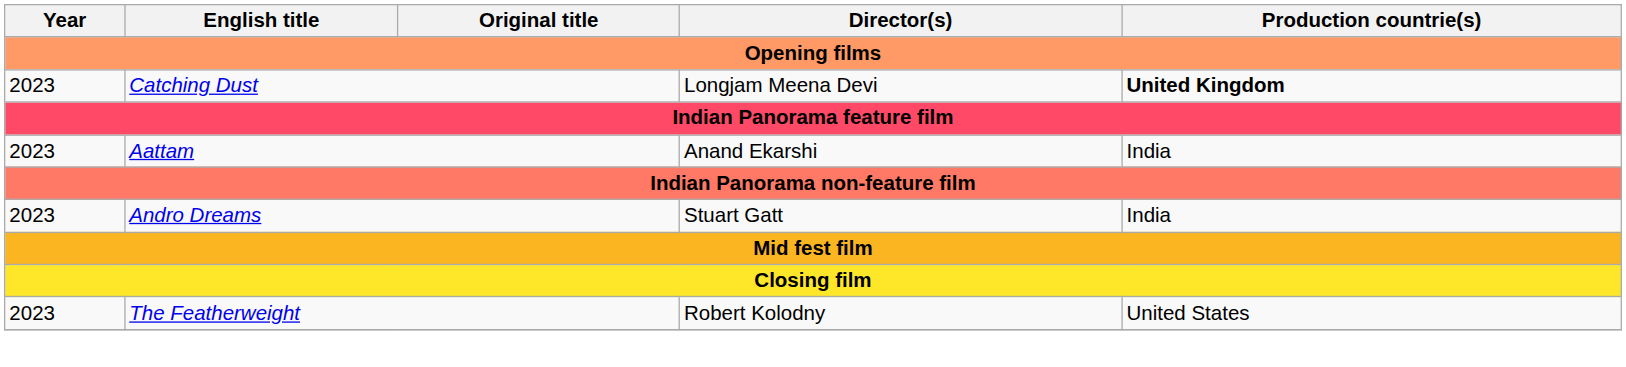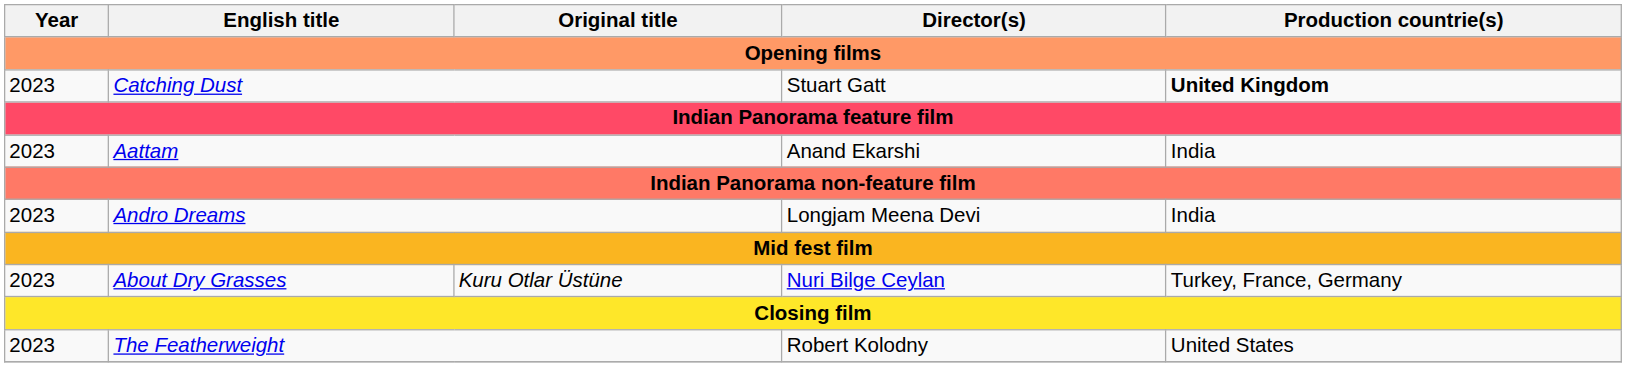Catching Dust | Director(s): Longjam Meena Devi -> Stuart Gatt
Andro Dreams | Director(s): Stuart Gatt -> Longjam Meena Devi
+ row: 2023 | About Dry Grasses | Kuru Otlar Üstüne | Nuri Bilge Ceylan | Turkey, France, Germany
